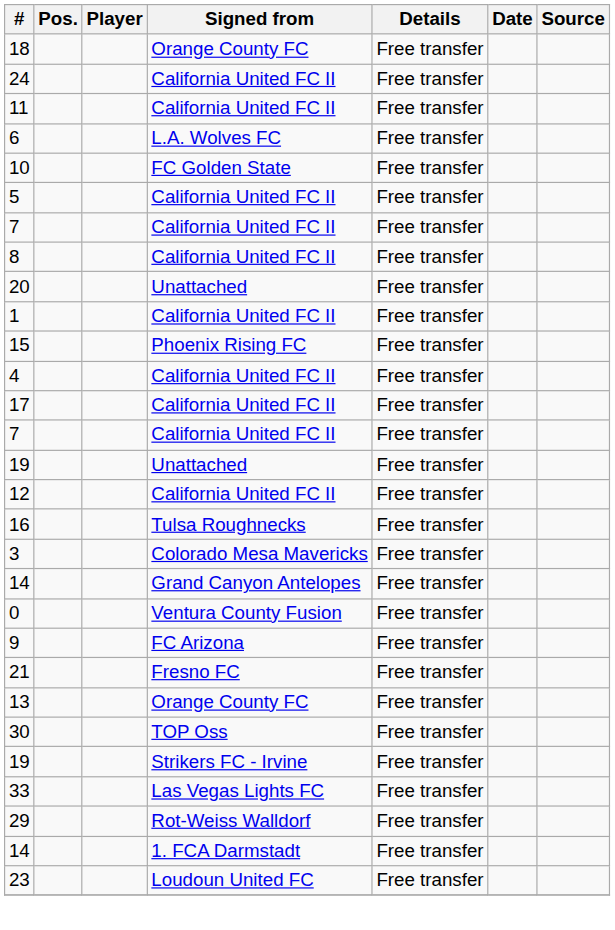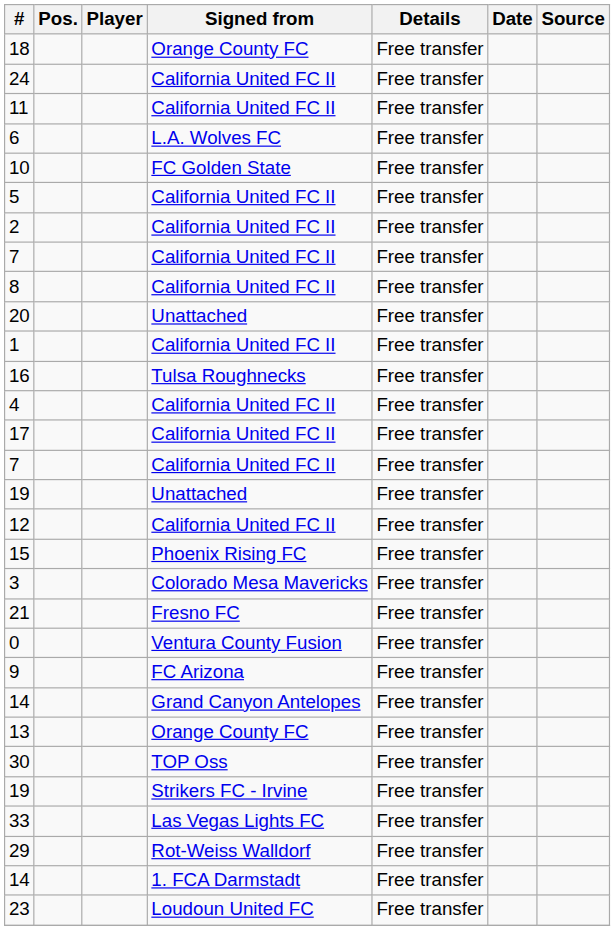+ row: 2 | California United FC II | Free transfer
rows swapped: 16 <-> 15
rows swapped: 14 / Grand Canyon Antelopes <-> 21
